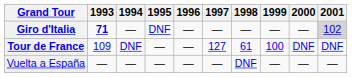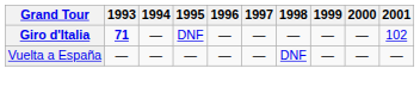Giro d'Italia | 2001: lightgrey background -> no background
- row: Tour de France | 109 | DNF | — | — | 127 | 61 | 100 | DNF | DNF
